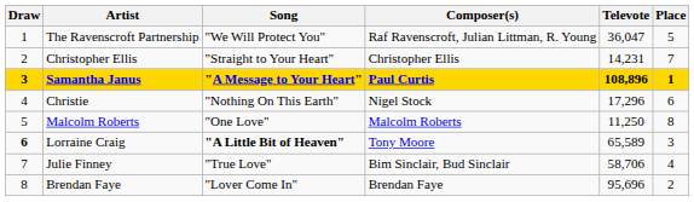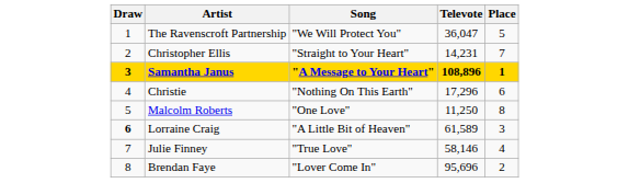- column: Composer(s) | Raf Ravenscroft, Julian Littman, R. Young | Christopher Ellis | Paul Curtis | Nigel Stock | Malcolm Roberts | Tony Moore | Bim Sinclair, Bud Sinclair | Brendan Faye
Lorraine Craig | Song: bold -> normal
Lorraine Craig | Televote: 65,589 -> 61,589
Julie Finney | Televote: 58,706 -> 58,146
